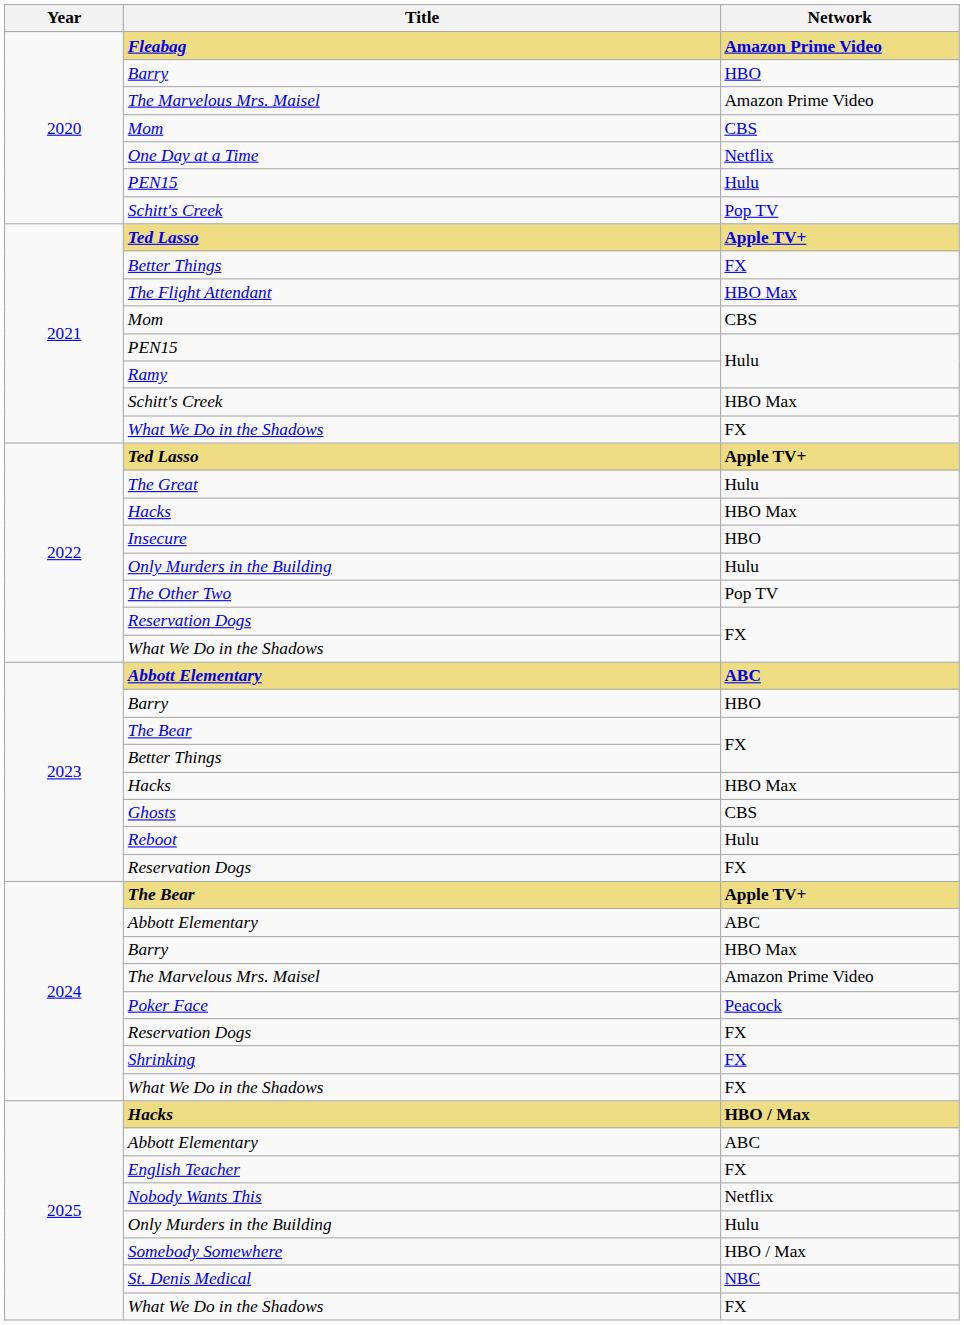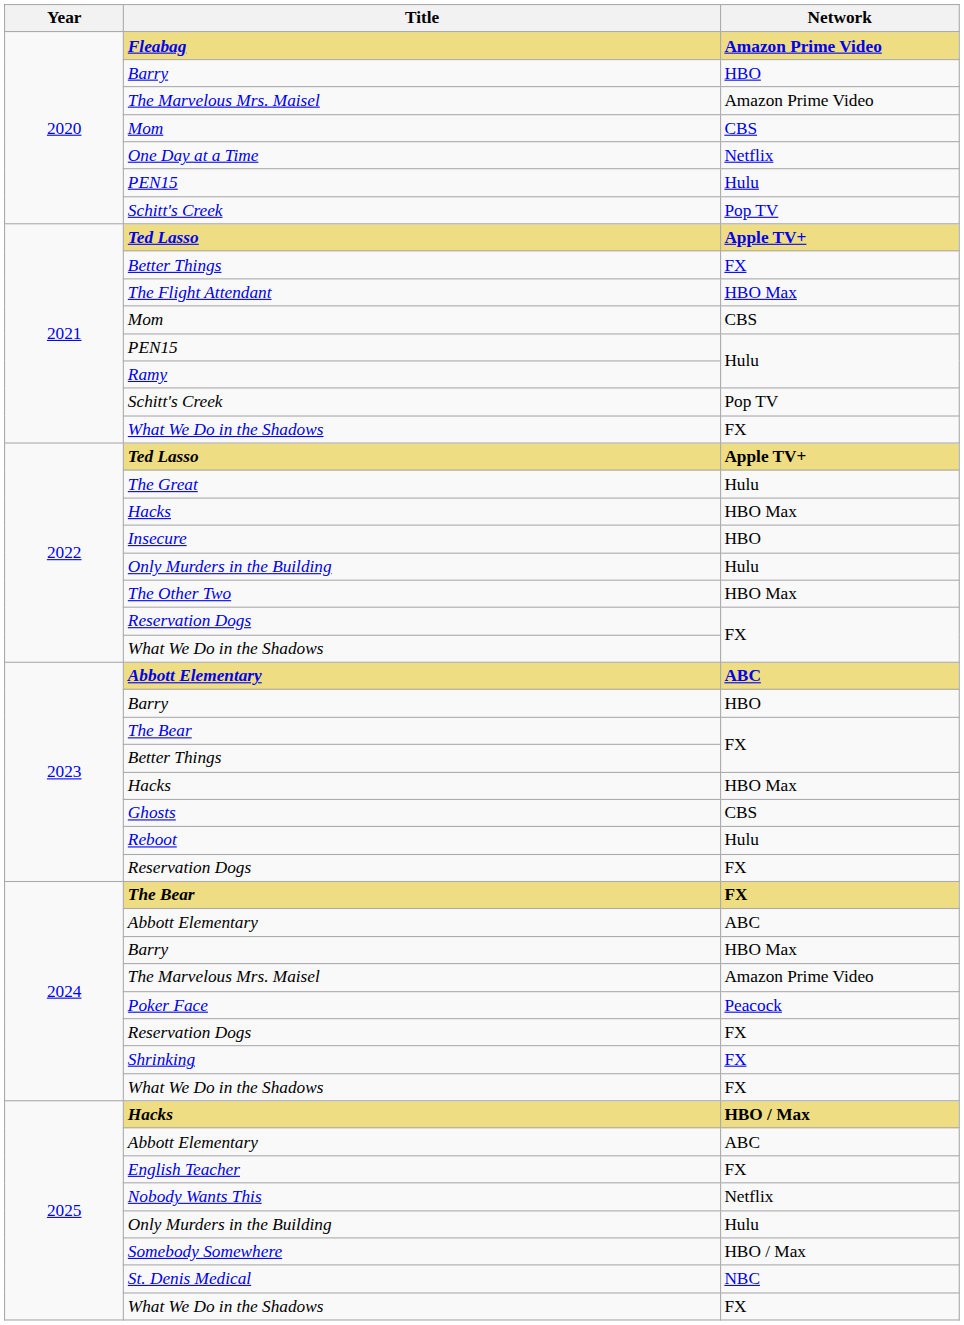2021 / Schitt's Creek | Network: HBO Max -> Pop TV
The Other Two | Network: Pop TV -> HBO Max
2024 / The Bear | Network: Apple TV+ -> FX
